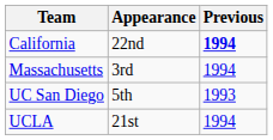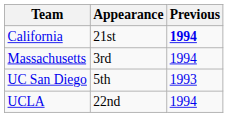California | Appearance: 22nd -> 21st
UCLA | Appearance: 21st -> 22nd
